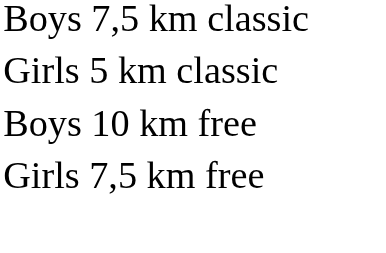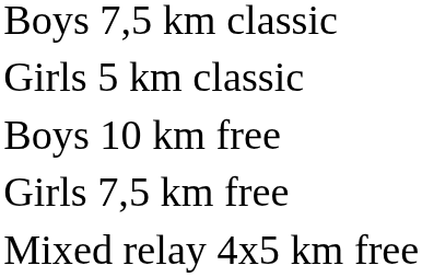+ row: Mixed relay 4x5 km free
